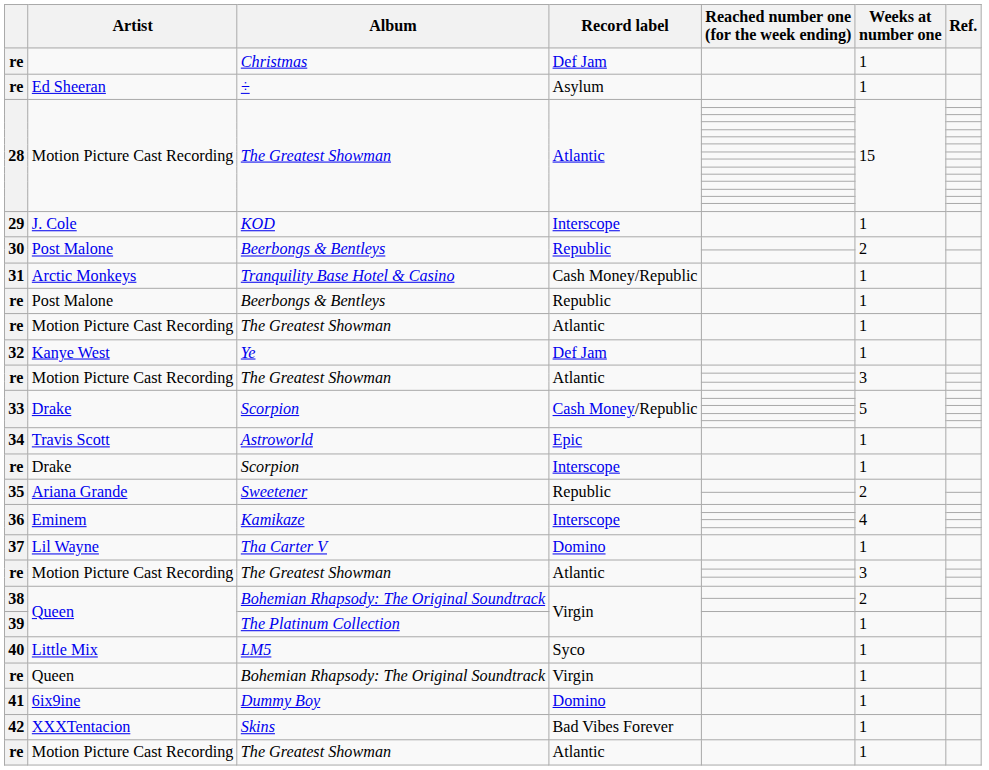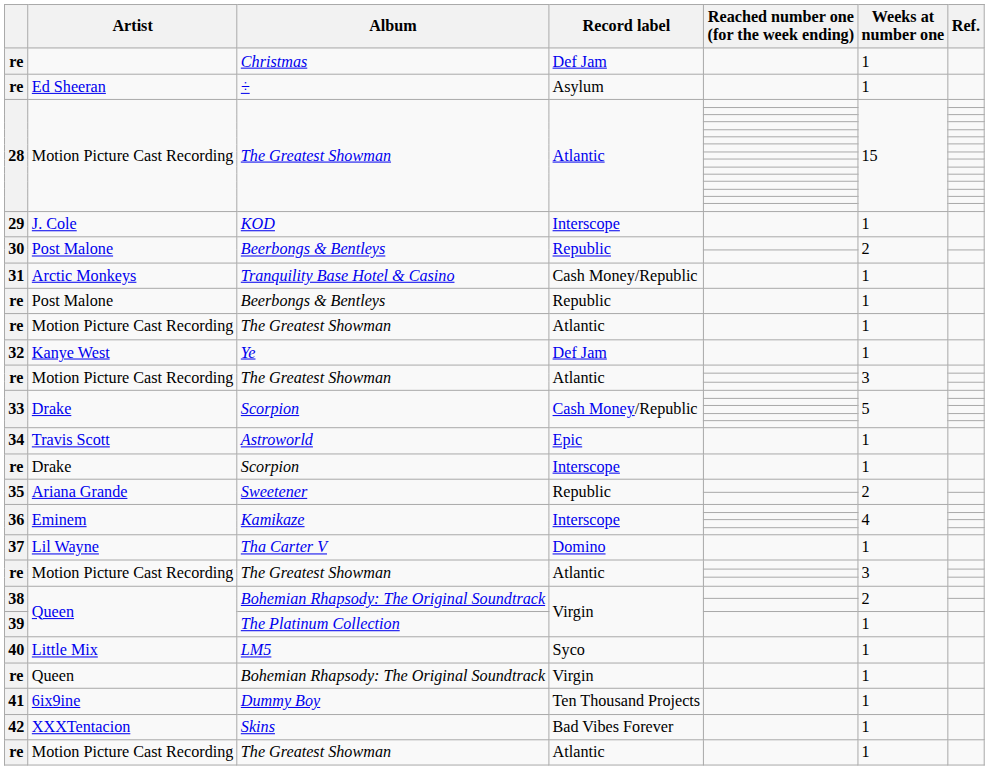Dummy Boy | Record label: Domino -> Ten Thousand Projects
